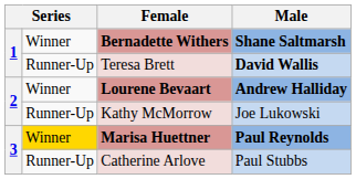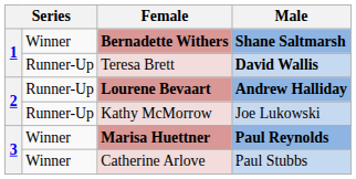Lourene Bevaart | column 2: Winner -> Runner-Up
Marisa Huettner | column 2: gold background -> no background
Catherine Arlove | column 2: Runner-Up -> Winner
